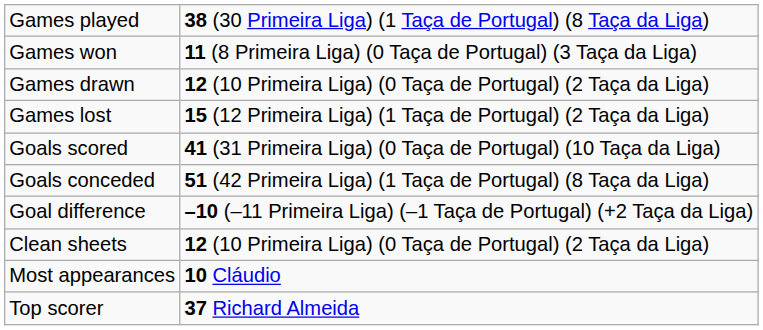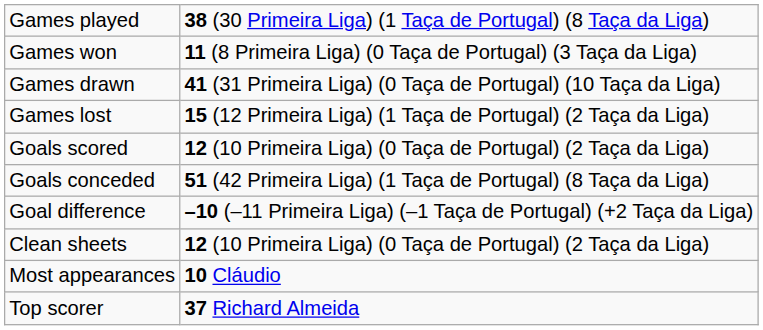Games drawn | column 2: 12 (10 Primeira Liga) (0 Taça de Portugal) (2 Taça da Liga) -> 41 (31 Primeira Liga) (0 Taça de Portugal) (10 Taça da Liga)
Goals scored | column 2: 41 (31 Primeira Liga) (0 Taça de Portugal) (10 Taça da Liga) -> 12 (10 Primeira Liga) (0 Taça de Portugal) (2 Taça da Liga)
